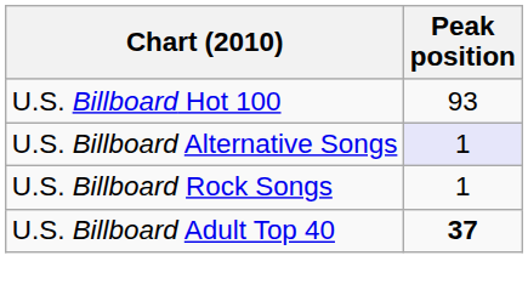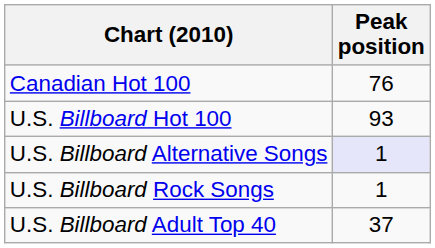+ row: Canadian Hot 100 | 76
U.S. Billboard Adult Top 40 | Peak position: bold -> normal
